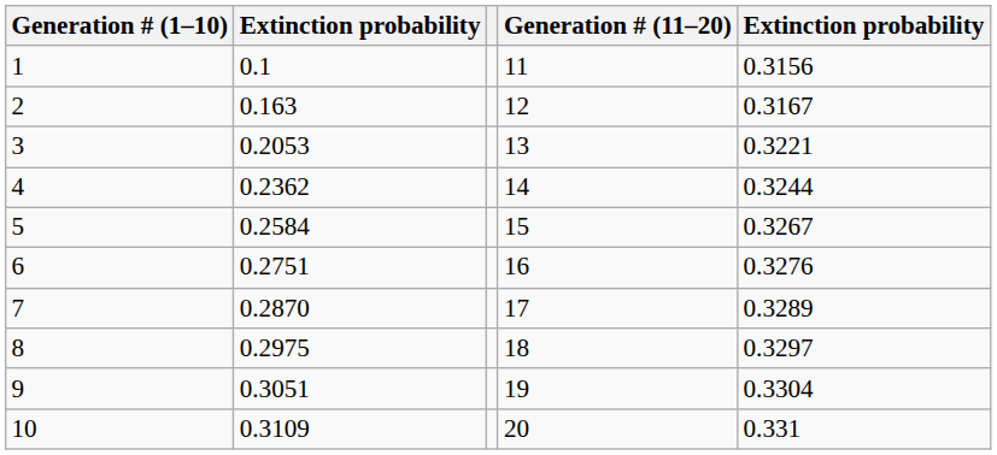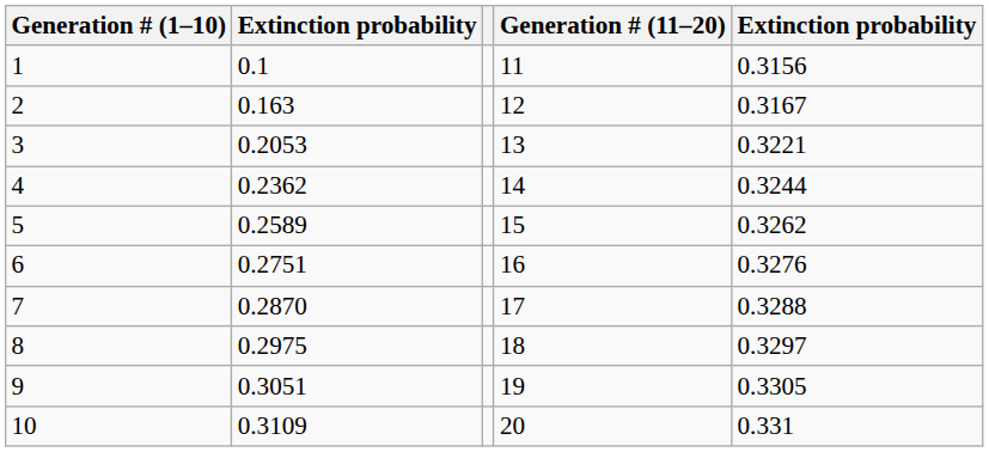5 | column 2: 0.2584 -> 0.2589
5 | column 5: 0.3267 -> 0.3262
7 | column 5: 0.3289 -> 0.3288
9 | column 5: 0.3304 -> 0.3305
